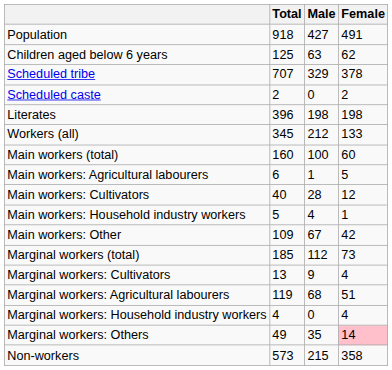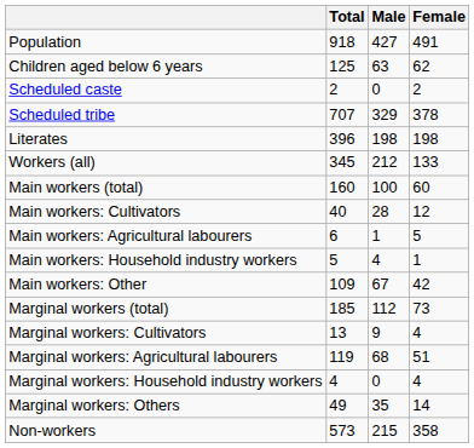rows swapped: Scheduled caste <-> Scheduled tribe
rows swapped: Main workers: Cultivators <-> Main workers: Agricultural labourers
Marginal workers: Others | Female: pink background -> no background
